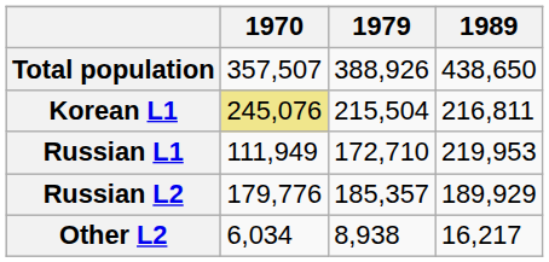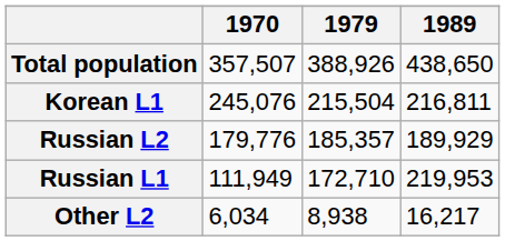Korean L1 | 1970: khaki background -> no background
rows swapped: Russian L1 <-> Russian L2
